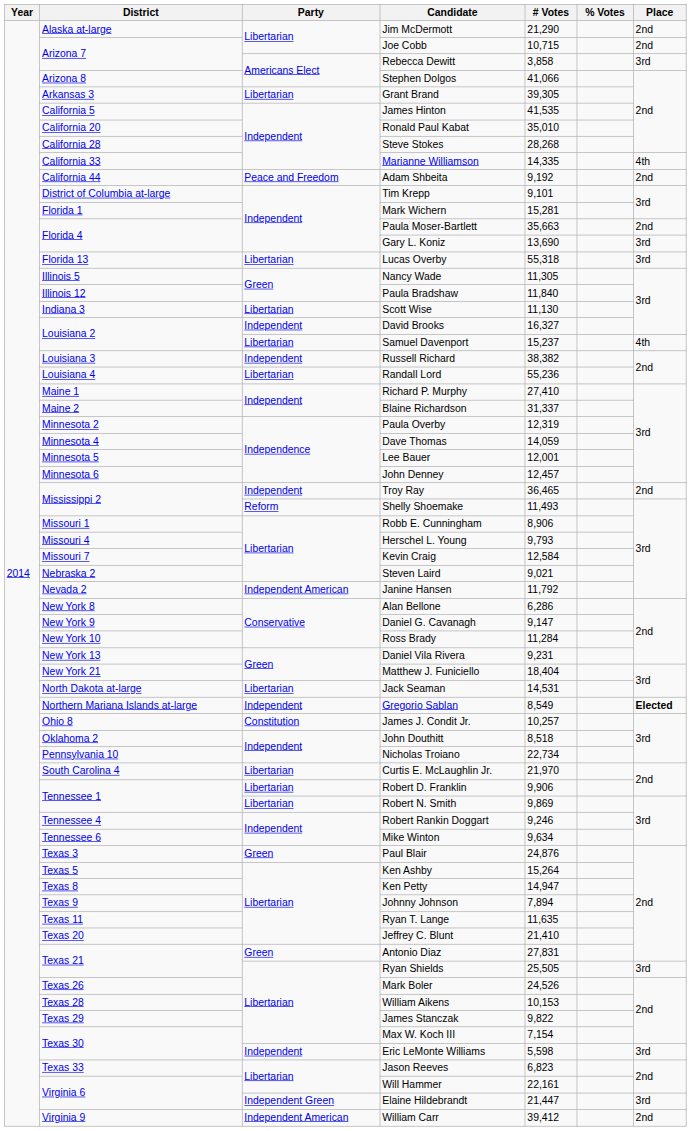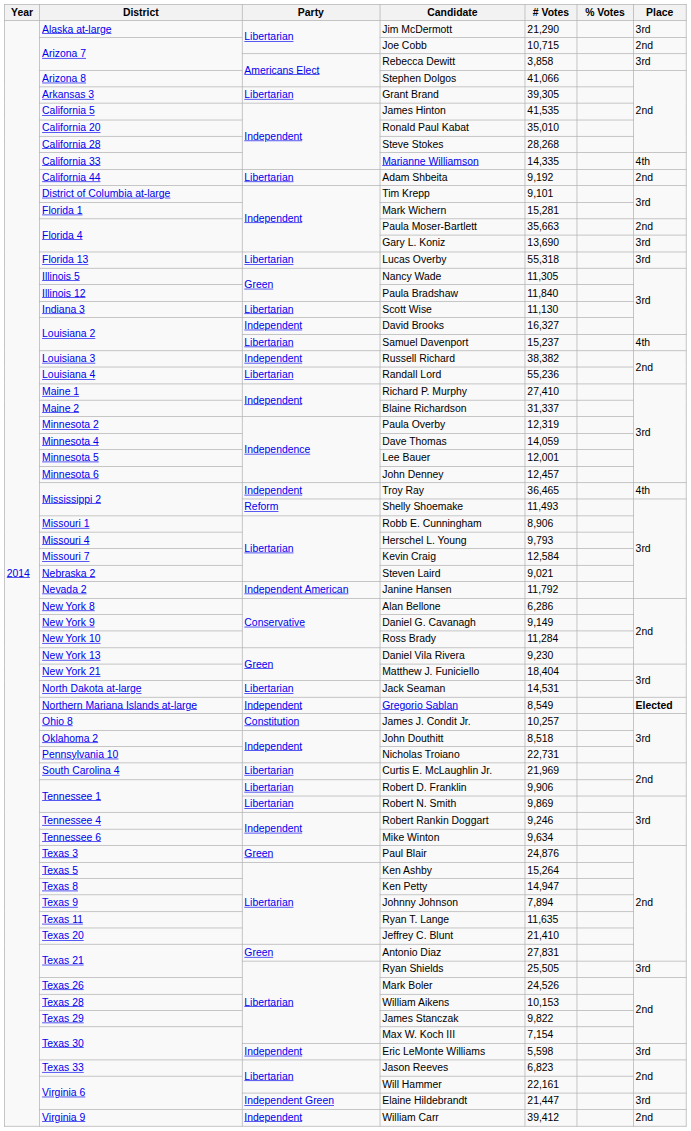Jim McDermott | Place: 2nd -> 3rd
Adam Shbeita | Party: Peace and Freedom -> Libertarian
Troy Ray | Place: 2nd -> 4th
Daniel G. Cavanagh | # Votes: 9,147 -> 9,149
Daniel Vila Rivera | # Votes: 9,231 -> 9,230
Nicholas Troiano | # Votes: 22,734 -> 22,731
Curtis E. McLaughlin Jr. | # Votes: 21,970 -> 21,969
William Carr | Party: Independent American -> Independent
